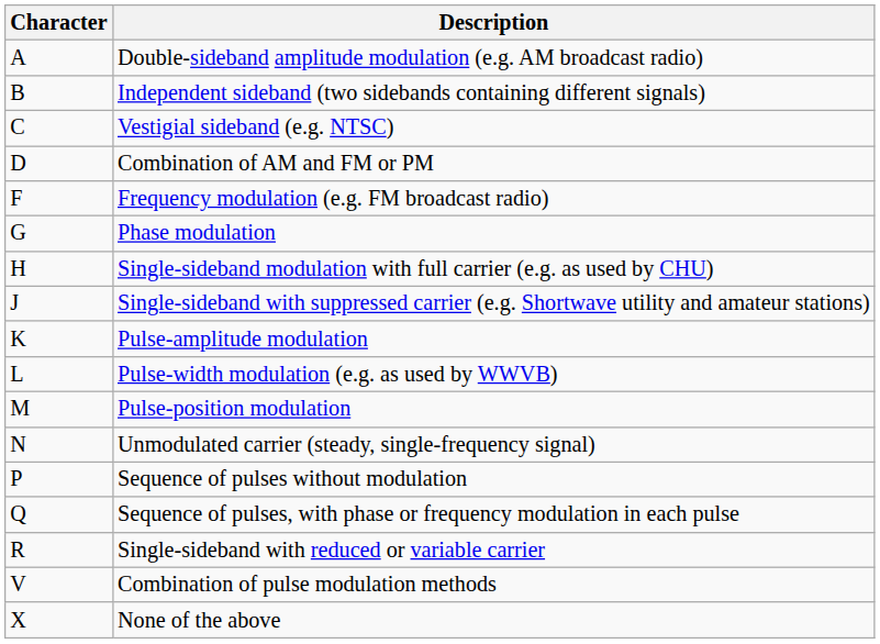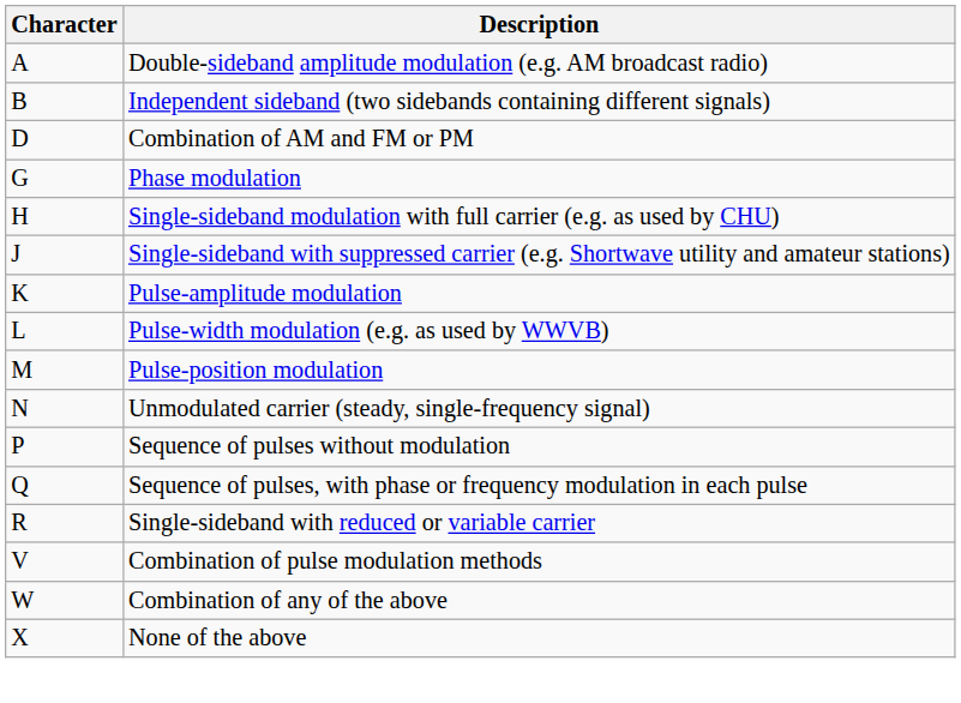- row: C | Vestigial sideband (e.g. NTSC)
- row: F | Frequency modulation (e.g. FM broadcast radio)
+ row: W | Combination of any of the above
